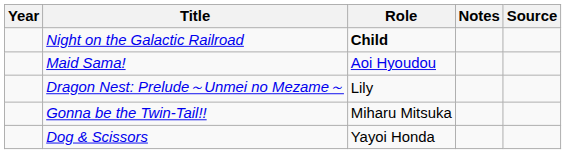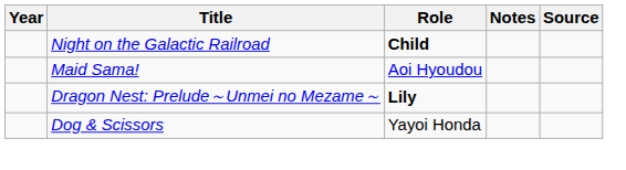Dragon Nest: Prelude～Unmei no Mezame～ | Role: normal -> bold
- row: Gonna be the Twin-Tail!! | Miharu Mitsuka
